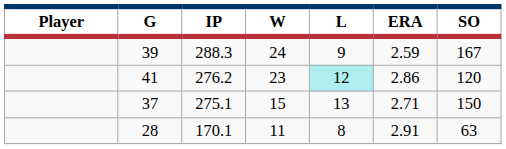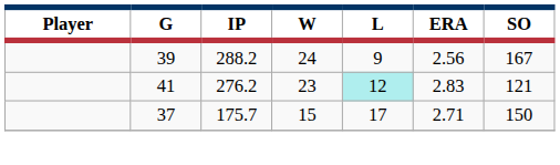39 | IP: 288.3 -> 288.2
39 | ERA: 2.59 -> 2.56
41 | ERA: 2.86 -> 2.83
41 | SO: 120 -> 121
37 | IP: 275.1 -> 175.7
37 | L: 13 -> 17
- row: 28 | 170.1 | 11 | 8 | 2.91 | 63
